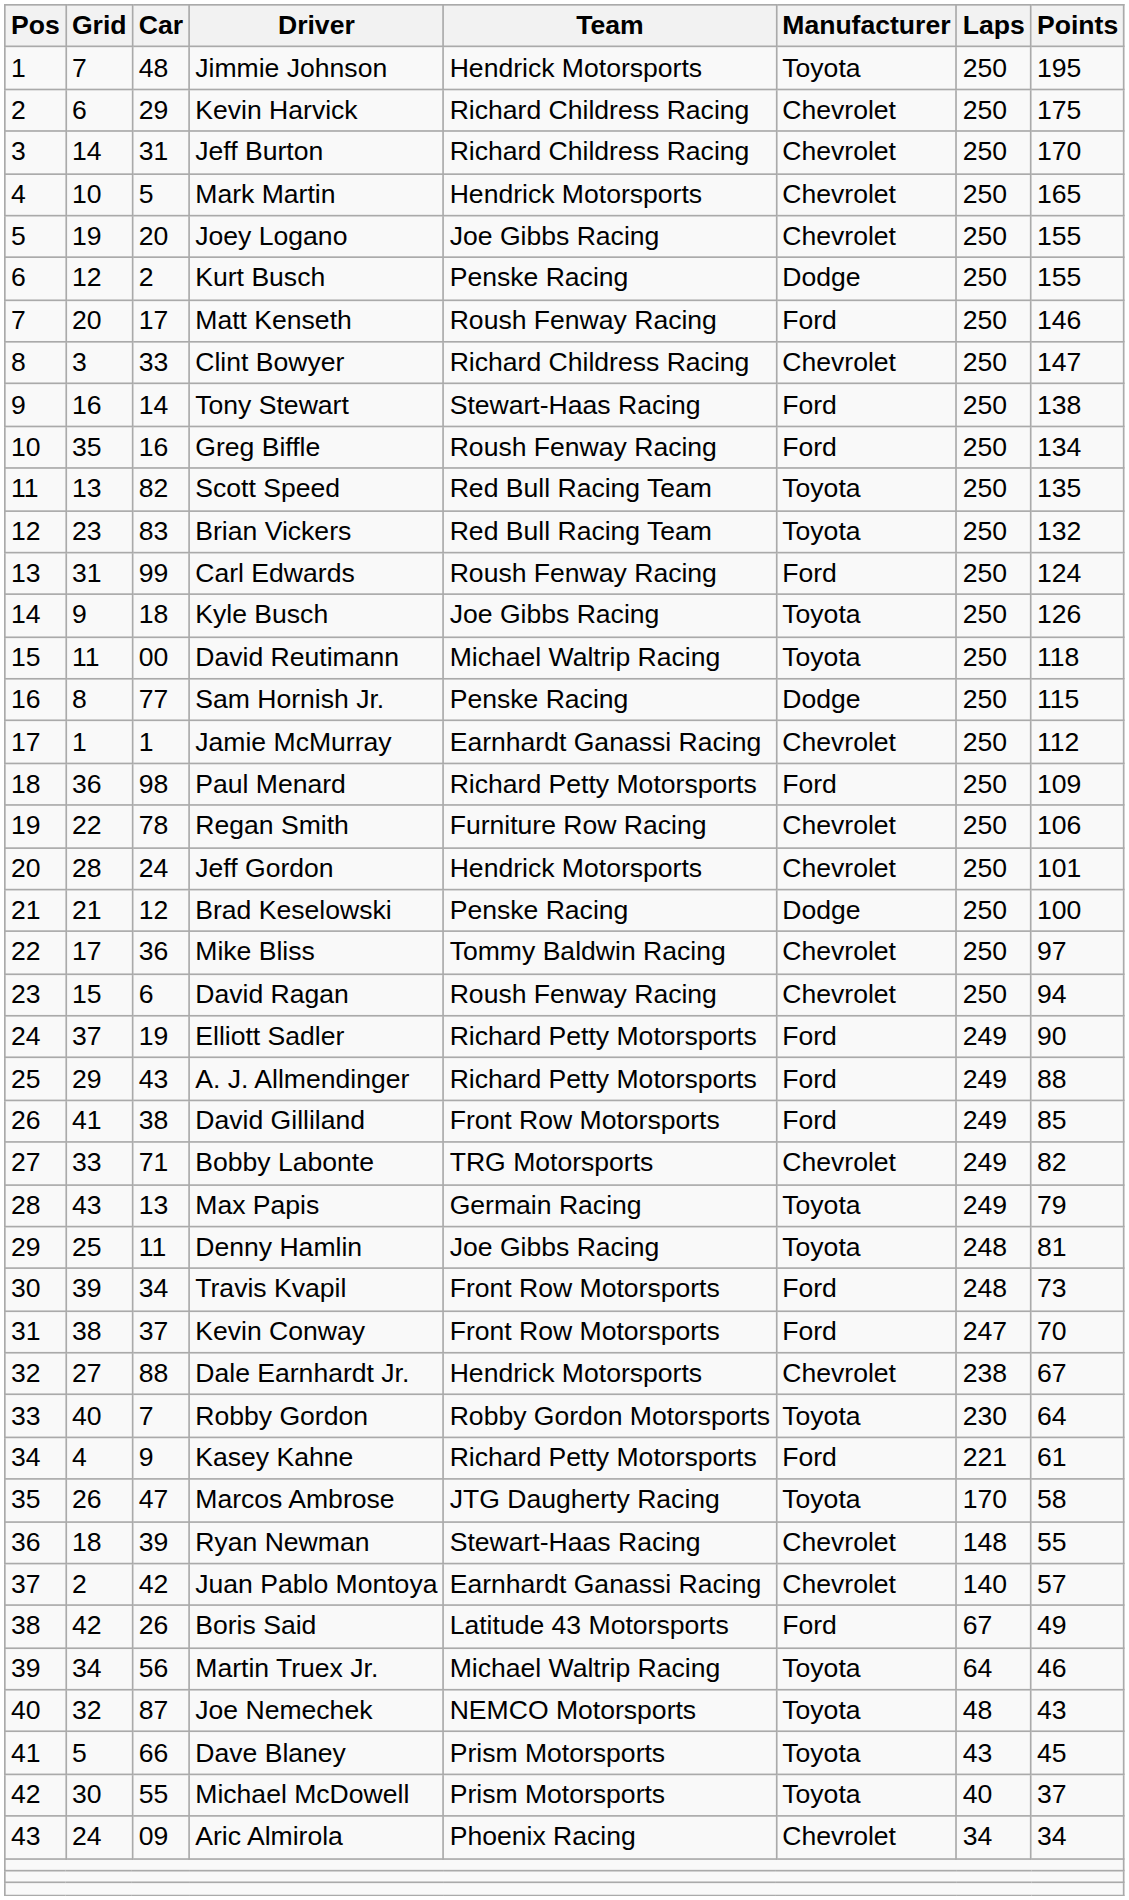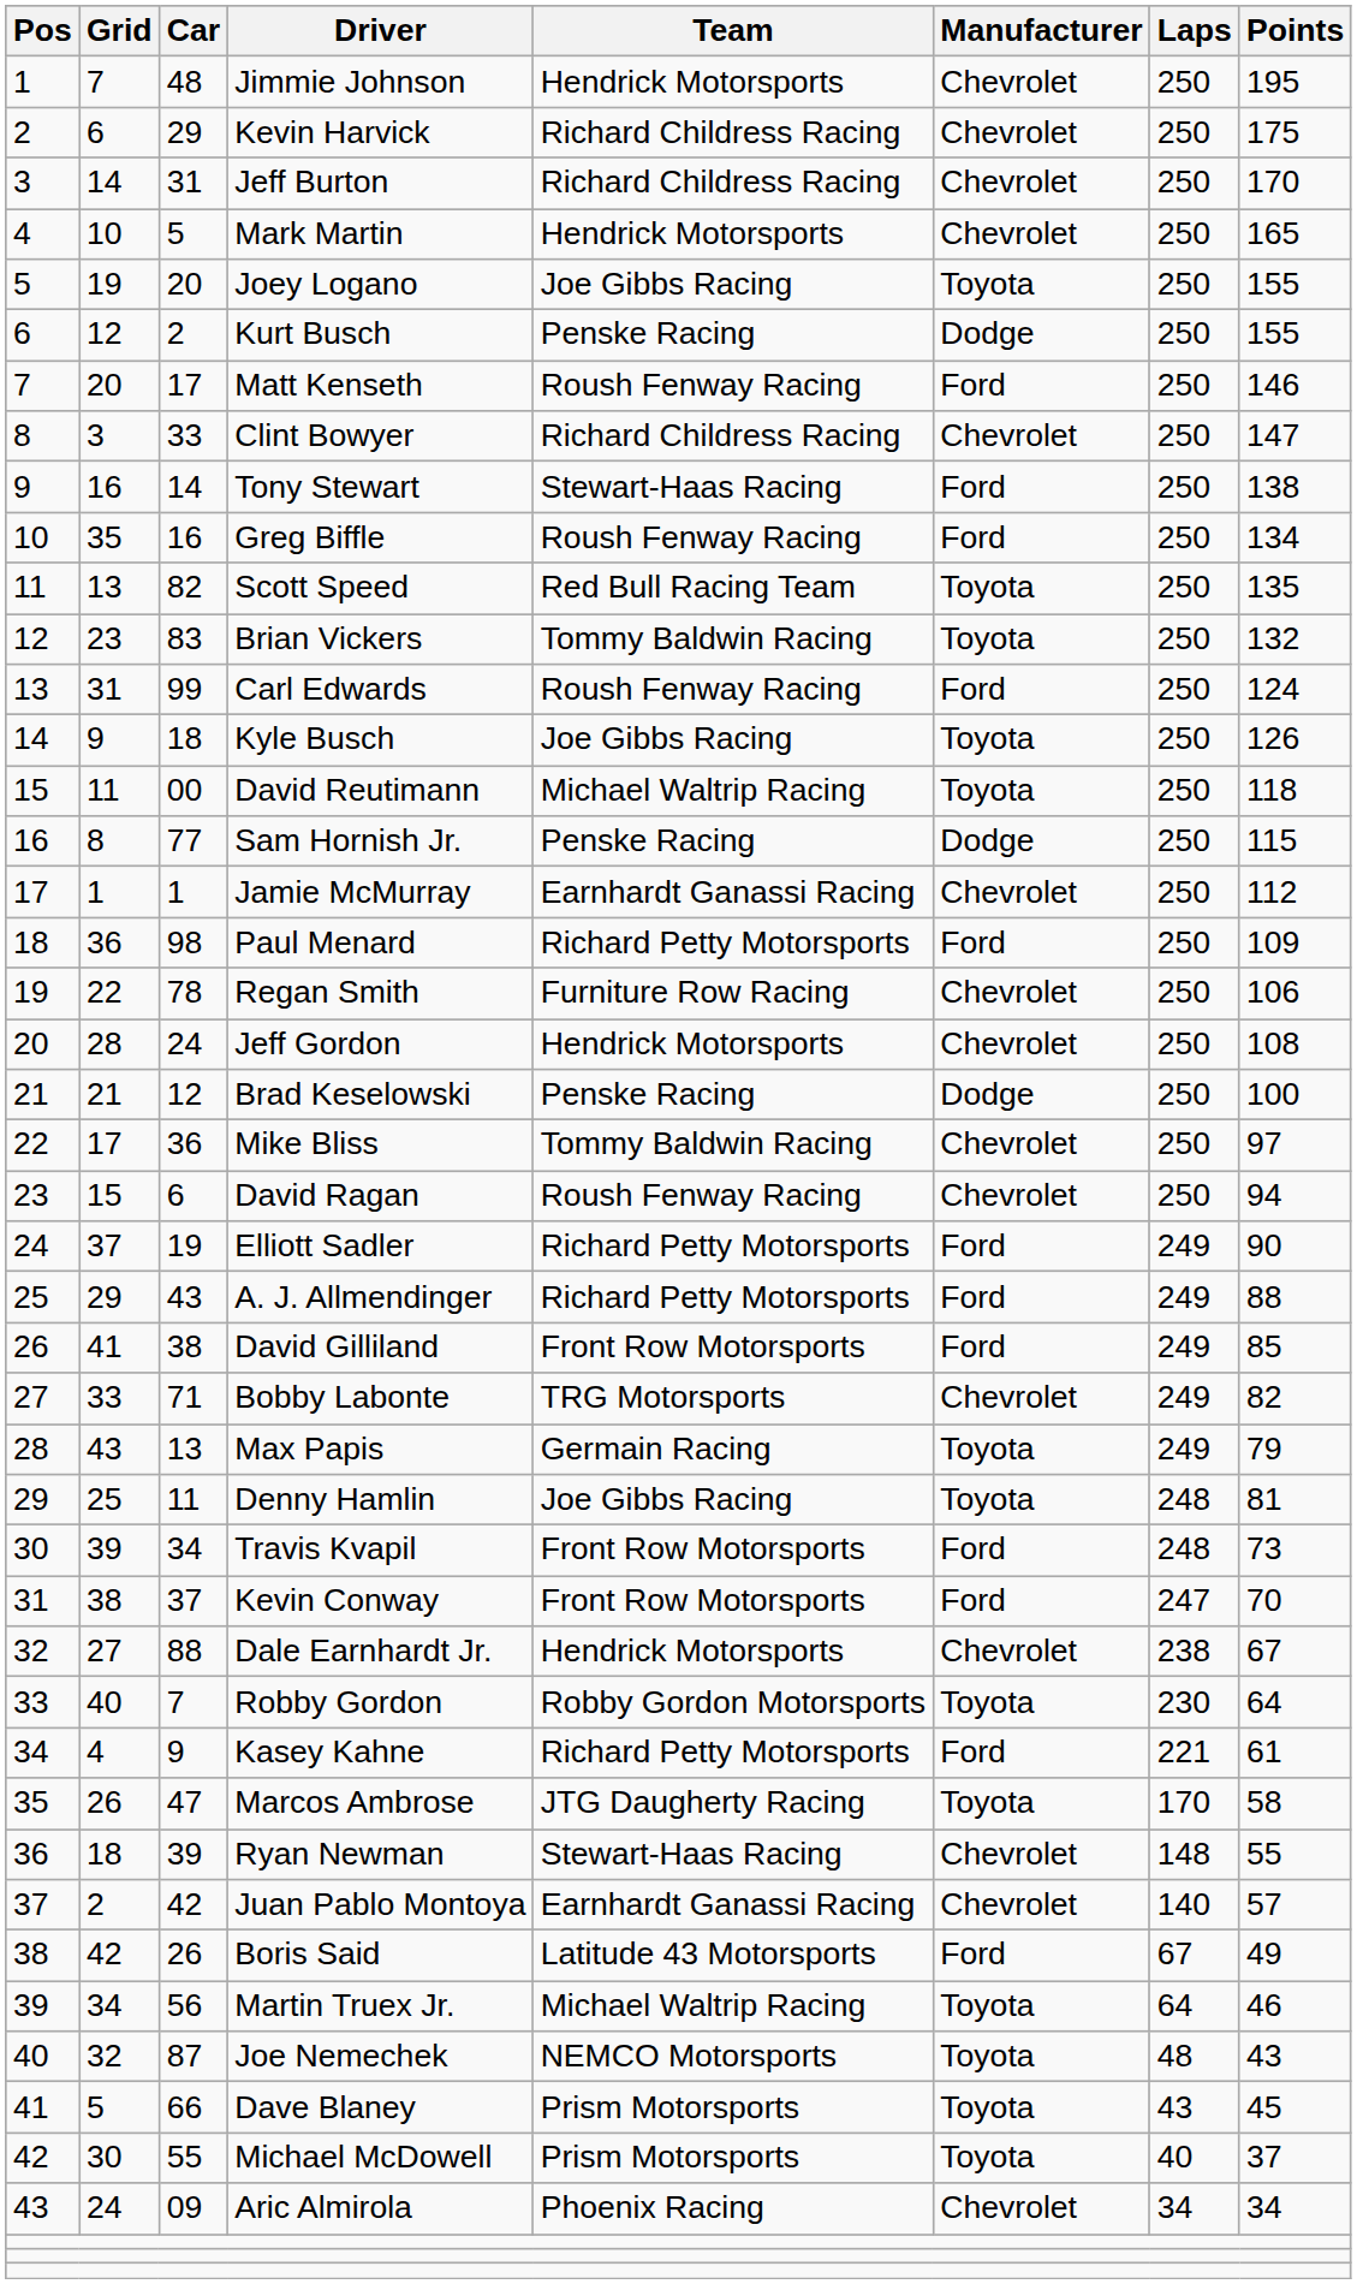Jimmie Johnson | Manufacturer: Toyota -> Chevrolet
Joey Logano | Manufacturer: Chevrolet -> Toyota
Brian Vickers | Team: Red Bull Racing Team -> Tommy Baldwin Racing
Jeff Gordon | Points: 101 -> 108
